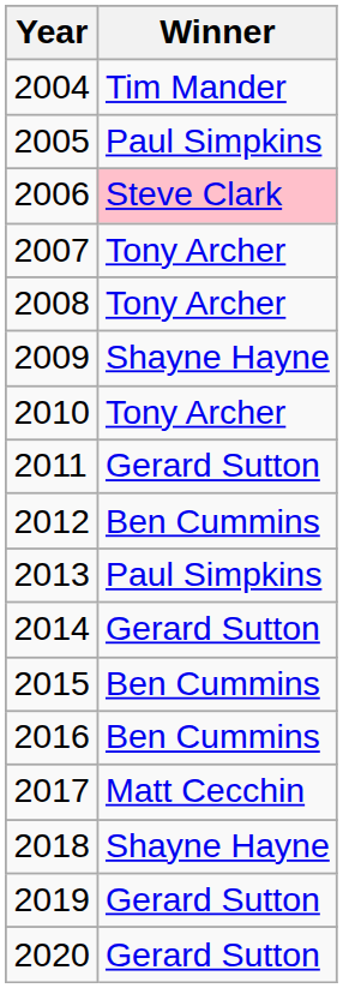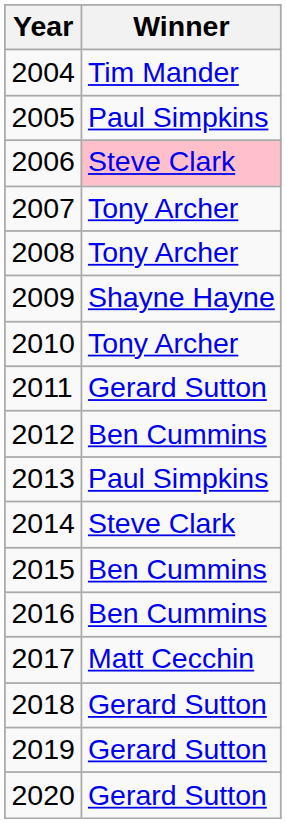2014 | Winner: Gerard Sutton -> Steve Clark
2018 | Winner: Shayne Hayne -> Gerard Sutton
